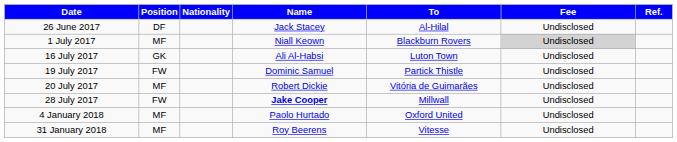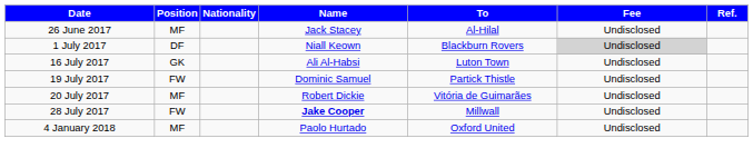26 June 2017 | Position: DF -> MF
1 July 2017 | Position: MF -> DF
- row: 31 January 2018 | MF | Roy Beerens | Vitesse | Undisclosed
